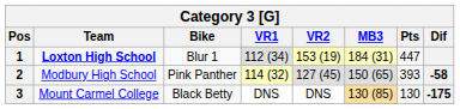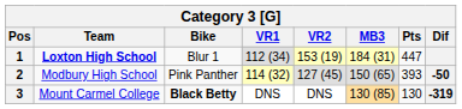2 | Dif: -58 -> -50
3 | Bike: normal -> bold
3 | Dif: -175 -> -319
